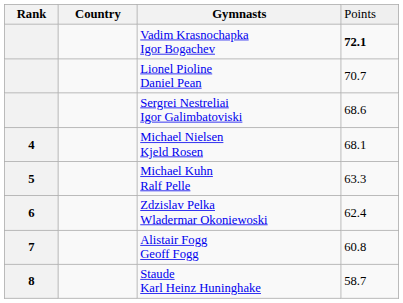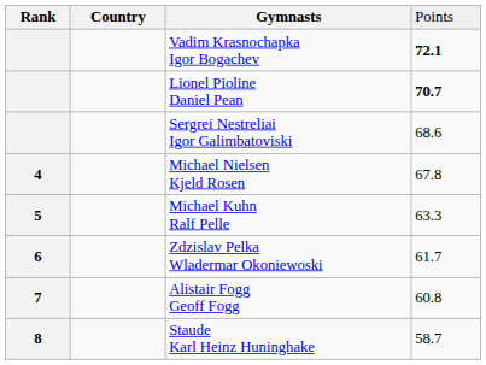Lionel Pioline Daniel Pean | column 4: normal -> bold
Michael Nielsen Kjeld Rosen | column 4: 68.1 -> 67.8
Zdzislav Pelka Wladermar Okoniewoski | column 4: 62.4 -> 61.7
